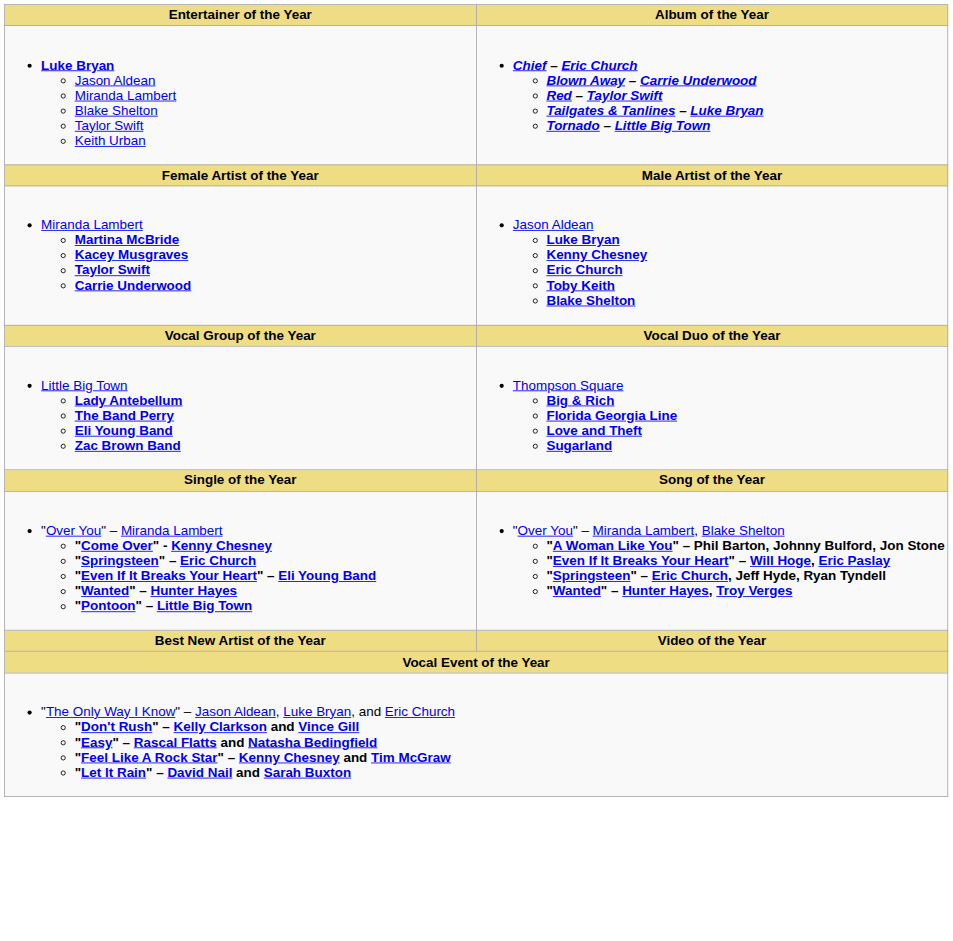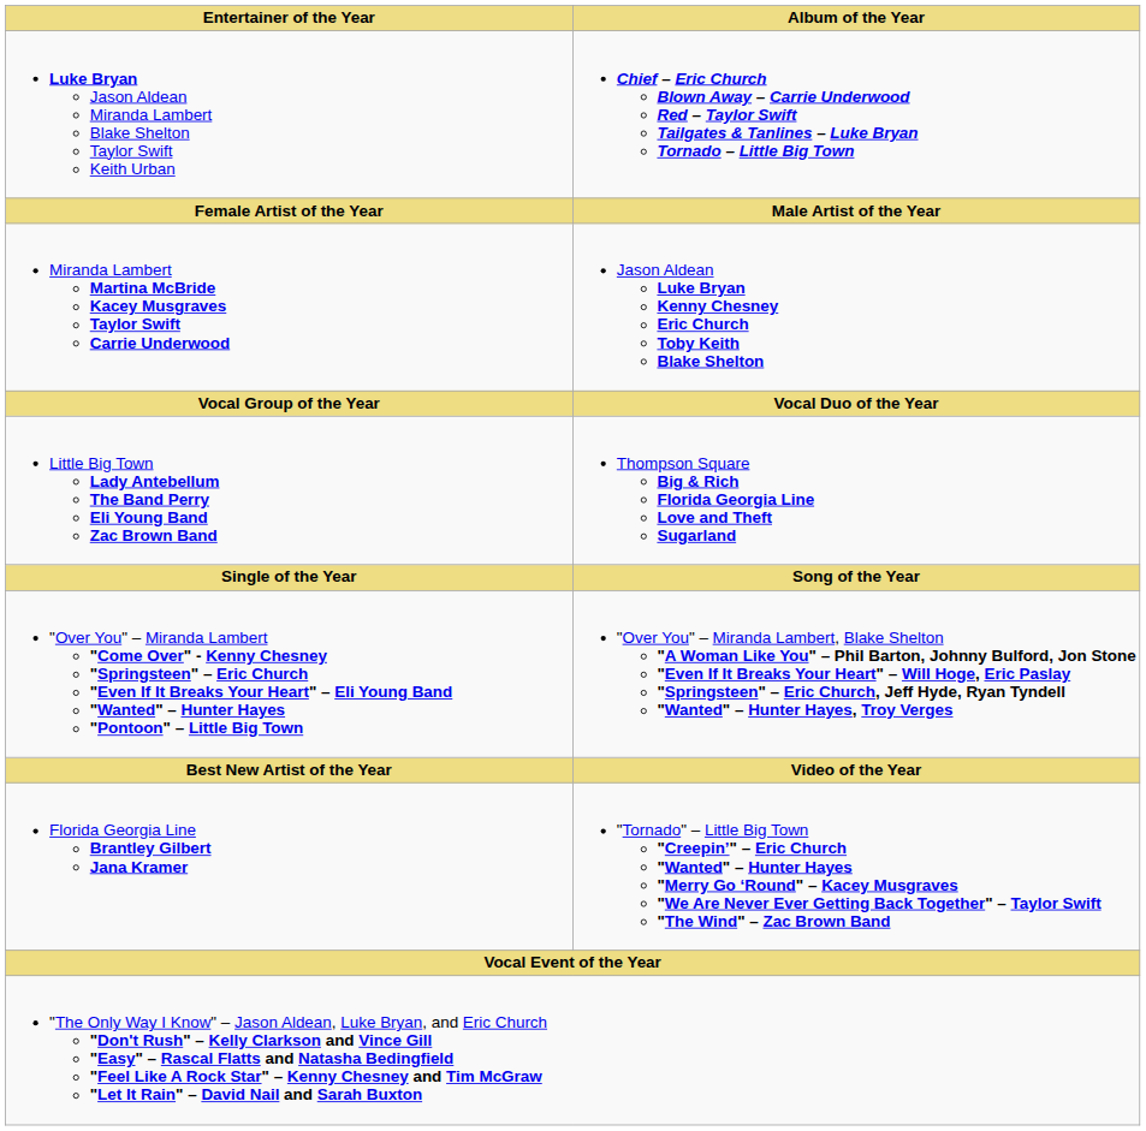+ row: Florida Georgia Line Brantley Gilbert Jana Kramer | "Tornado" – Little Big Town "Creepin’" – Eric Church "Wanted" – Hunter Hayes "Merry Go ‘Round" – Kacey Musgraves "We Are Never Ever Getting Back Together" – Taylor Swift "The Wind" – Zac Brown Band
